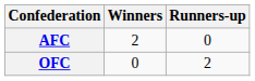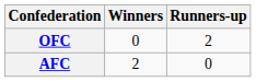rows swapped: AFC <-> OFC
